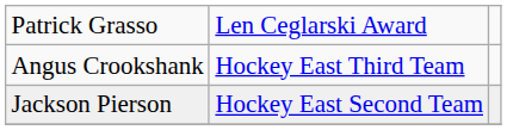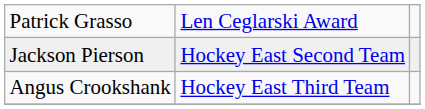rows swapped: Jackson Pierson <-> Angus Crookshank
